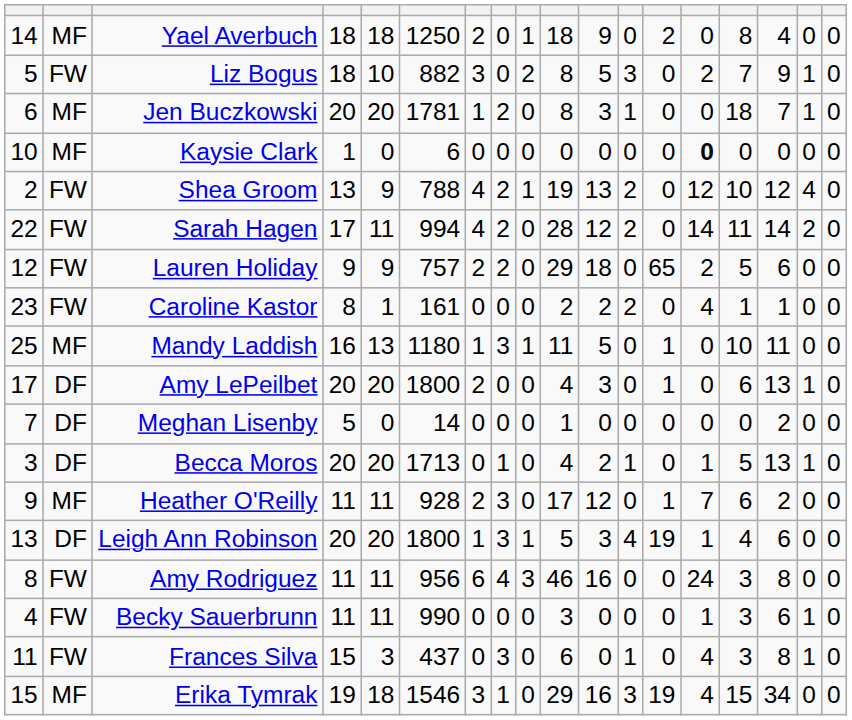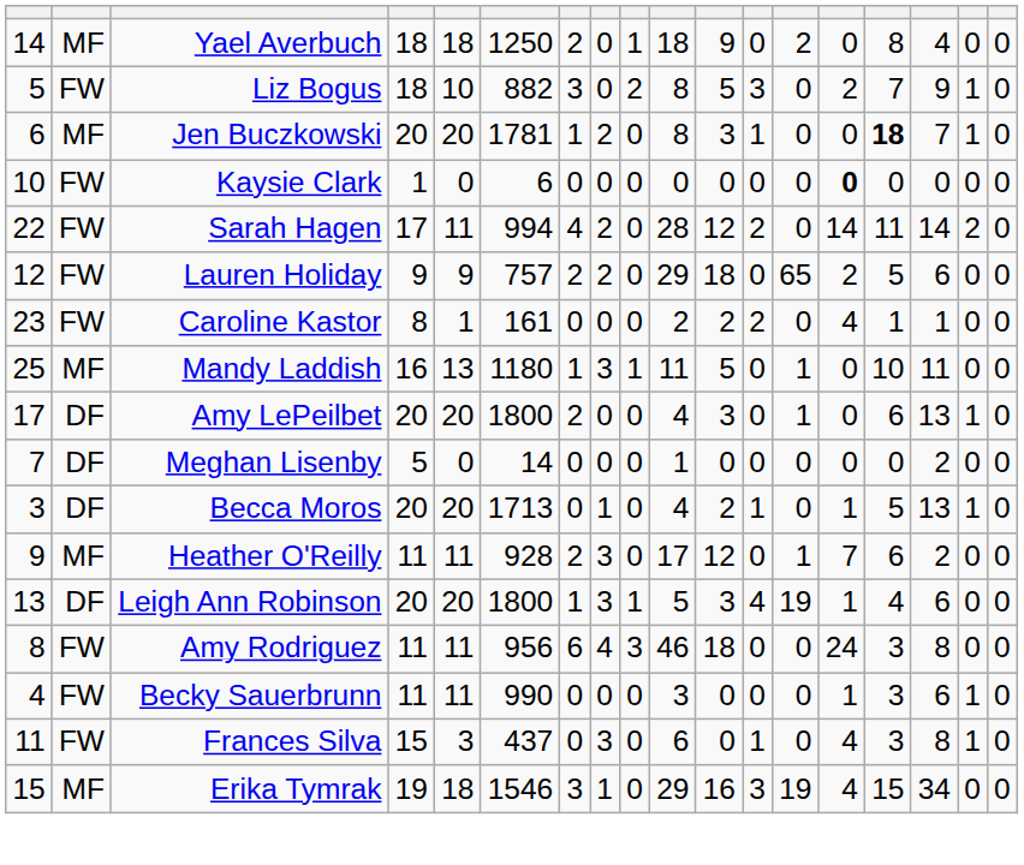Jen Buczkowski | column 15: normal -> bold
Kaysie Clark | column 2: MF -> FW
- row: 2 | FW | Shea Groom | 13 | 9 | 788 | 4 | 2 | 1 | 19 | 13 | 2 | 0 | 12 | 10 | 12 | 4 | 0
Amy Rodriguez | column 11: 16 -> 18
